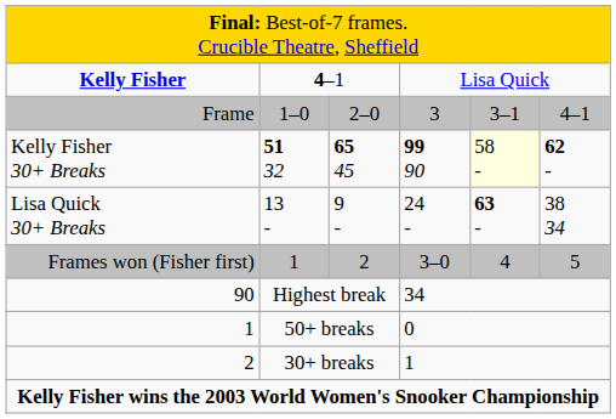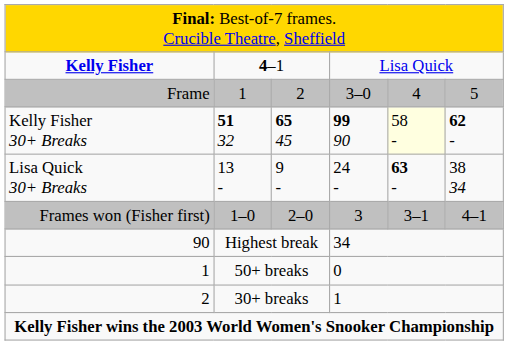Frame | column 2: 1–0 -> 1
Frame | column 3: 2–0 -> 2
Frame | column 4: 3 -> 3–0
Frame | column 5: 3–1 -> 4
Frame | column 6: 4–1 -> 5
Frames won (Fisher first) | column 2: 1 -> 1–0
Frames won (Fisher first) | column 3: 2 -> 2–0
Frames won (Fisher first) | column 4: 3–0 -> 3
Frames won (Fisher first) | column 5: 4 -> 3–1
Frames won (Fisher first) | column 6: 5 -> 4–1
